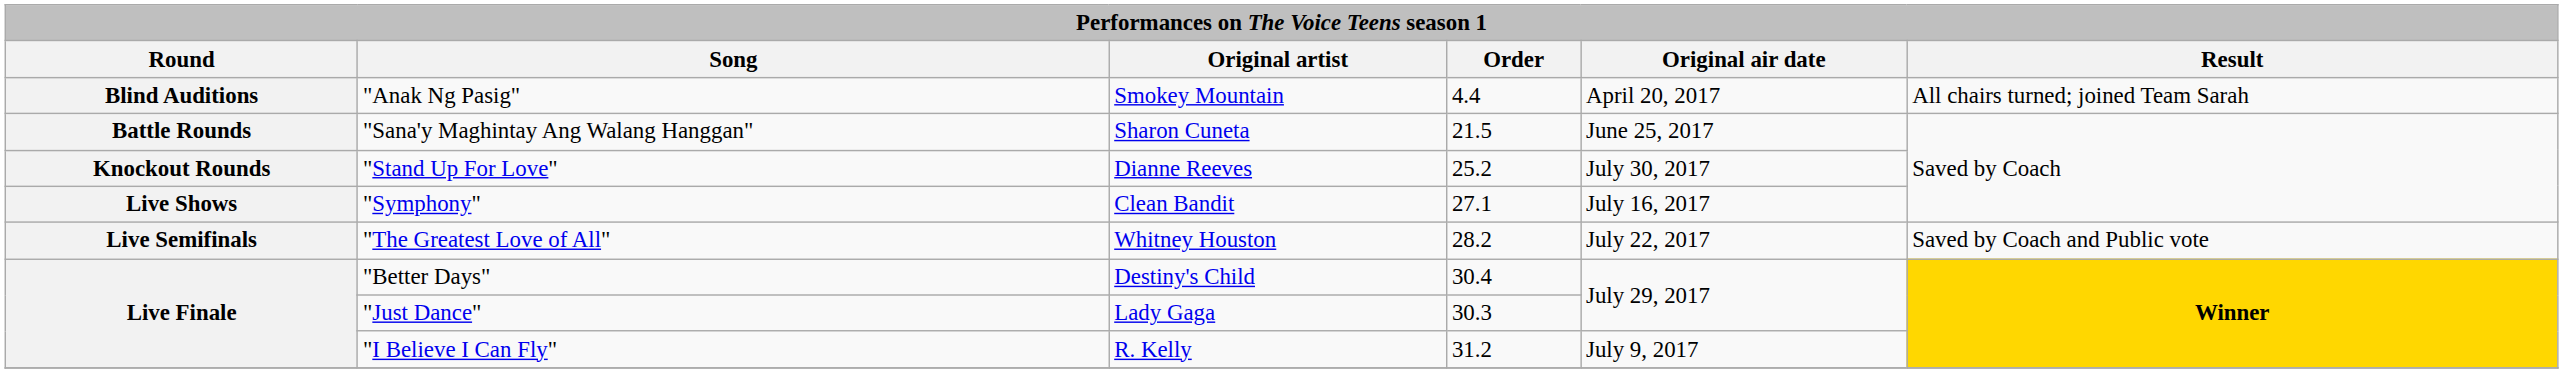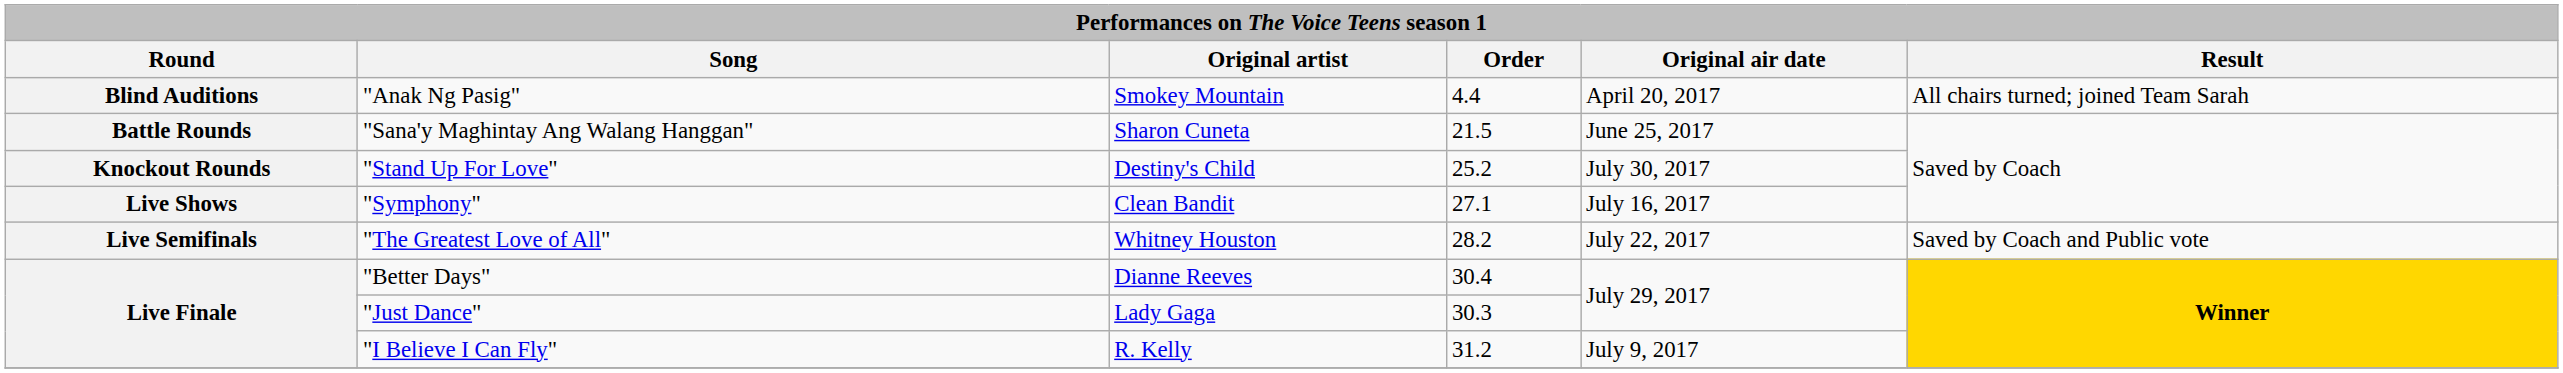"Stand Up For Love" | Original artist: Dianne Reeves -> Destiny's Child
"Better Days" | Original artist: Destiny's Child -> Dianne Reeves
